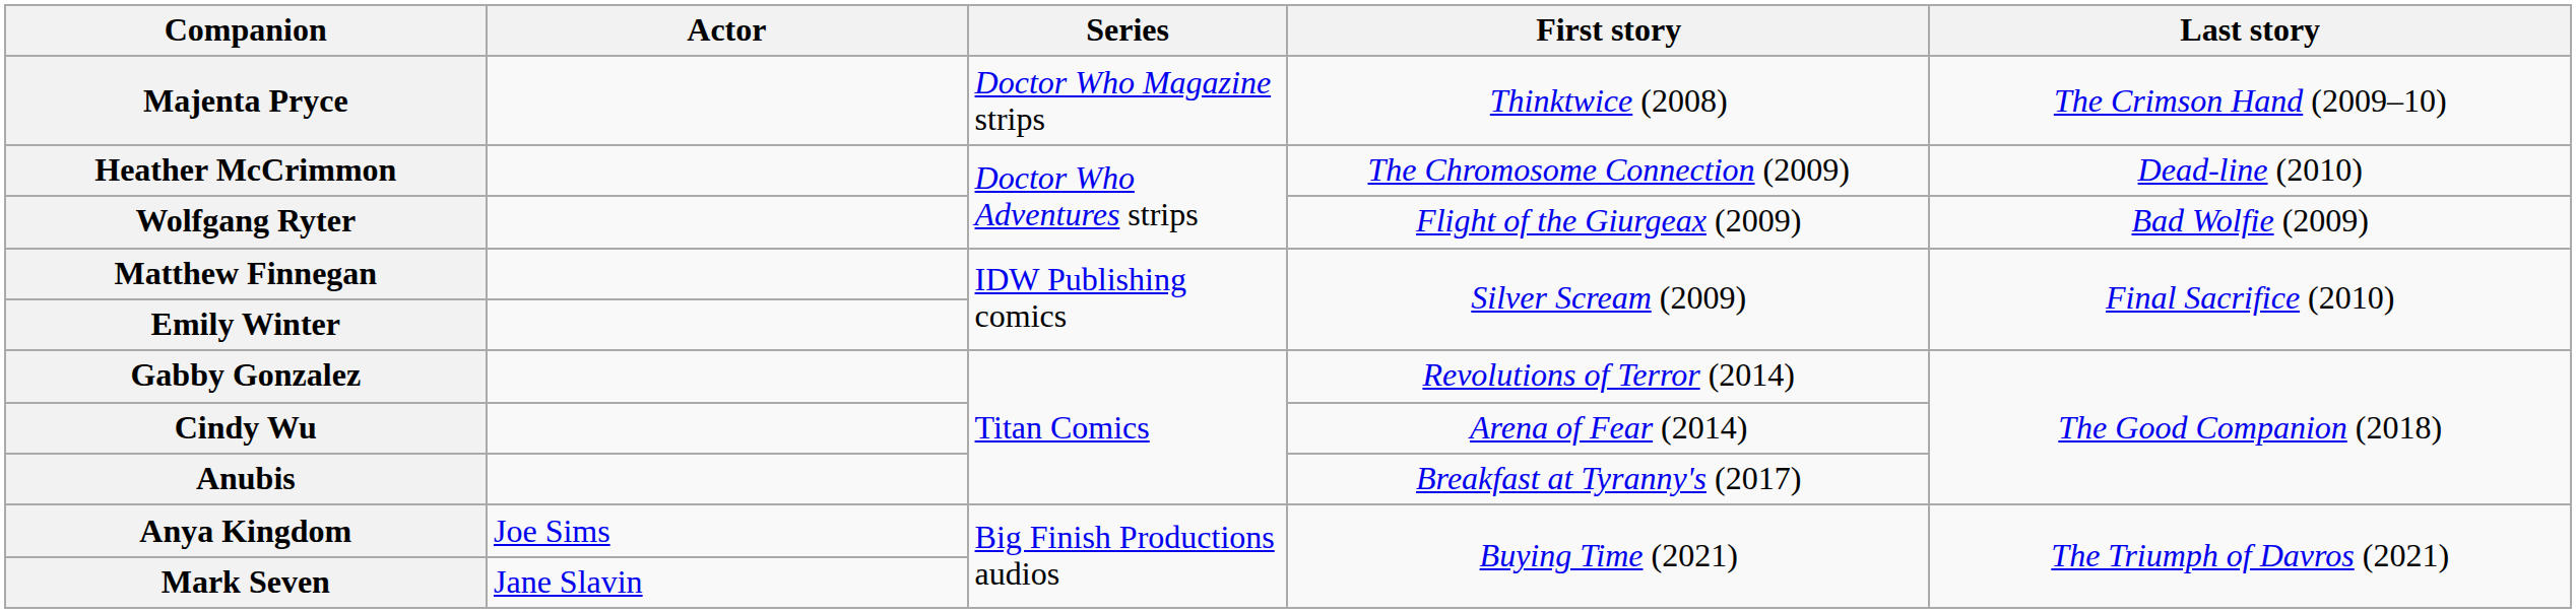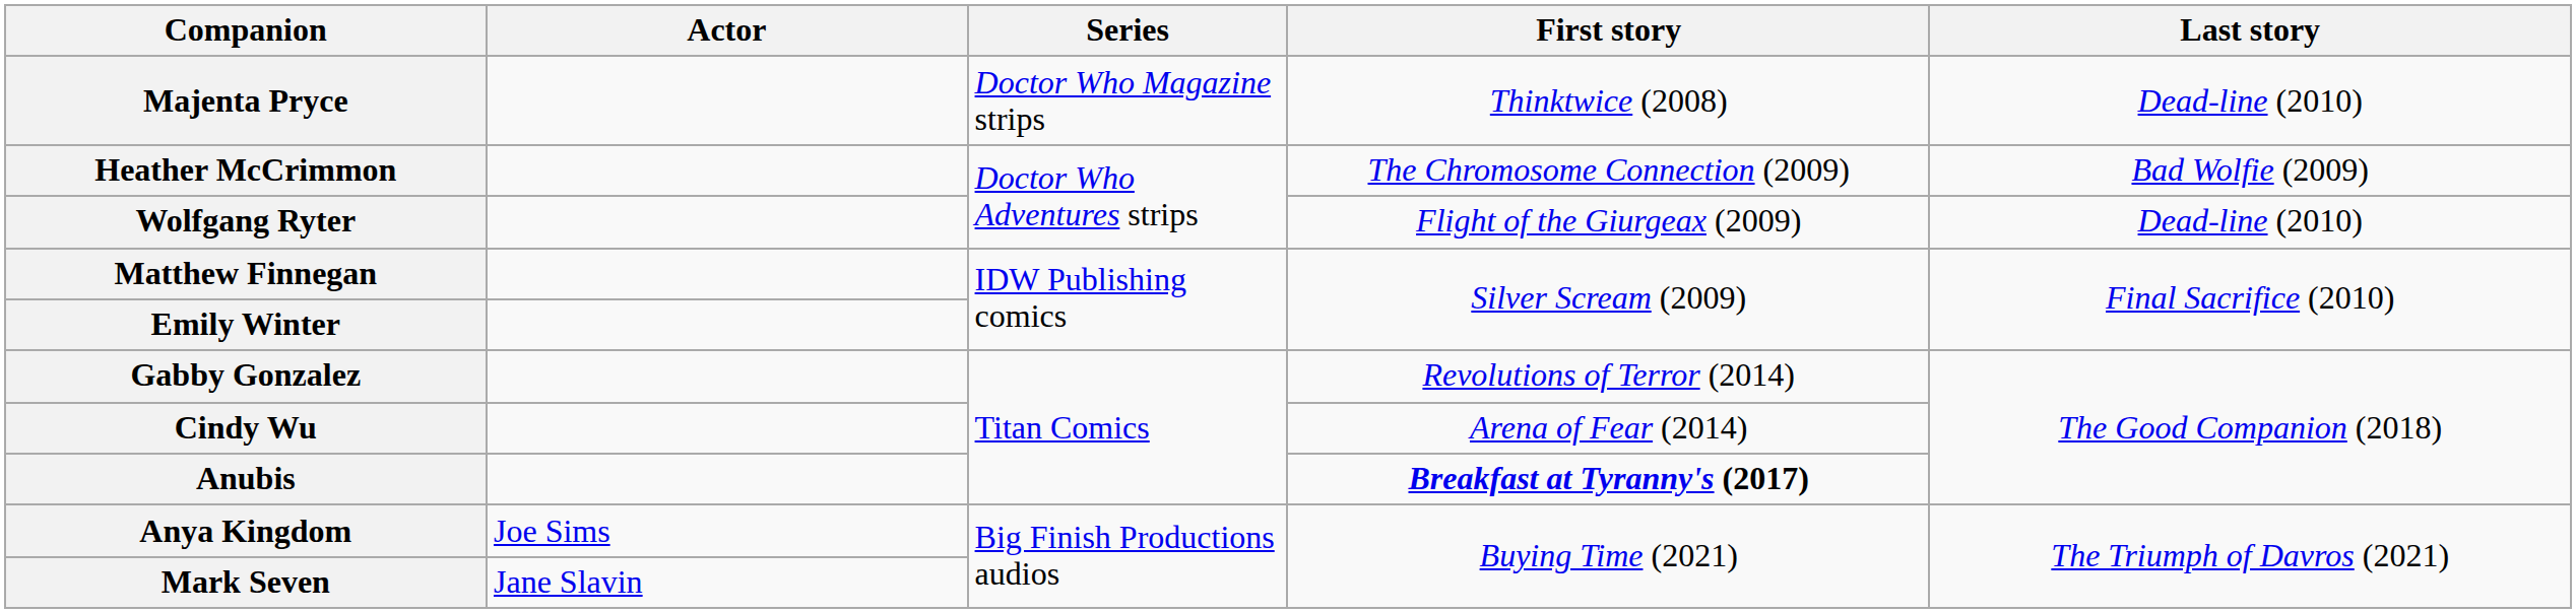Majenta Pryce | Last story: The Crimson Hand (2009–10) -> Dead-line (2010)
Heather McCrimmon | Last story: Dead-line (2010) -> Bad Wolfie (2009)
Wolfgang Ryter | Last story: Bad Wolfie (2009) -> Dead-line (2010)
Anubis | First story: normal -> bold
